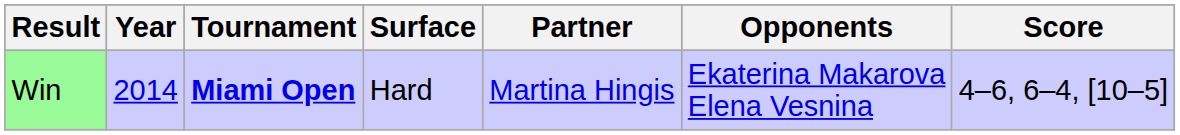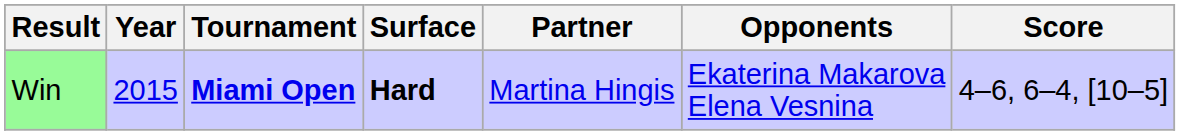Win | Year: 2014 -> 2015
Win | Surface: normal -> bold
